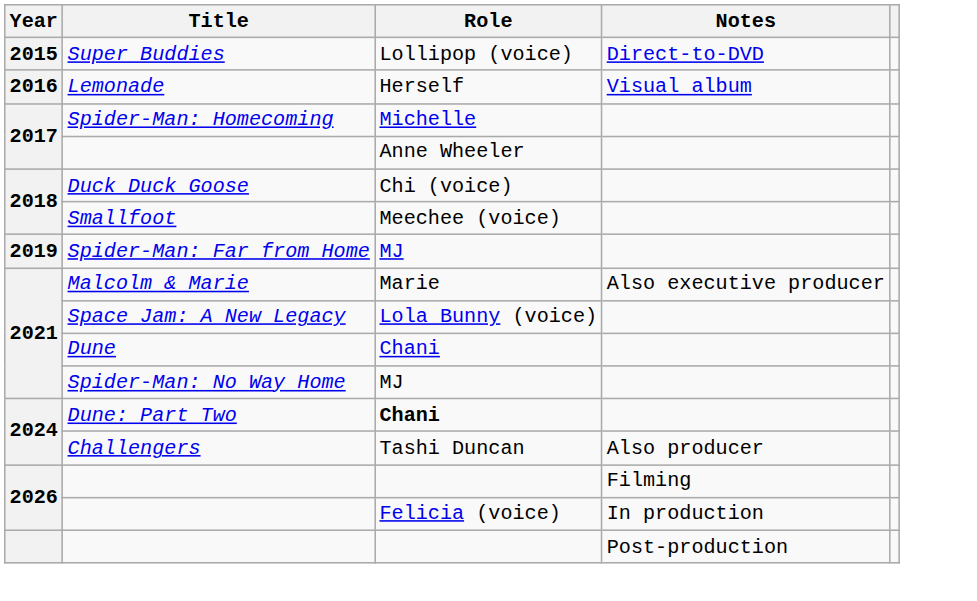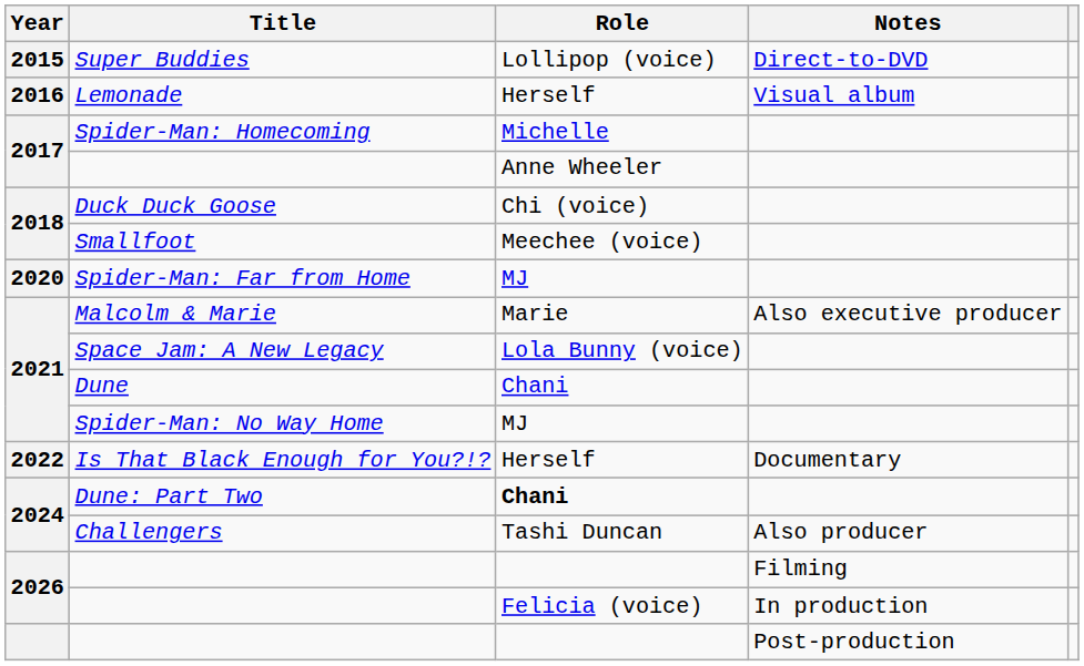Spider-Man: Far from Home | Year: 2019 -> 2020
+ row: 2022 | Is That Black Enough for You?!? | Herself | Documentary
